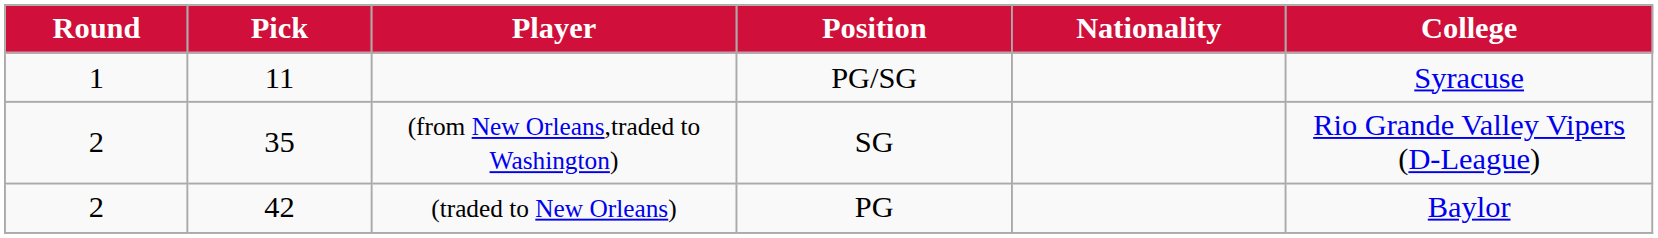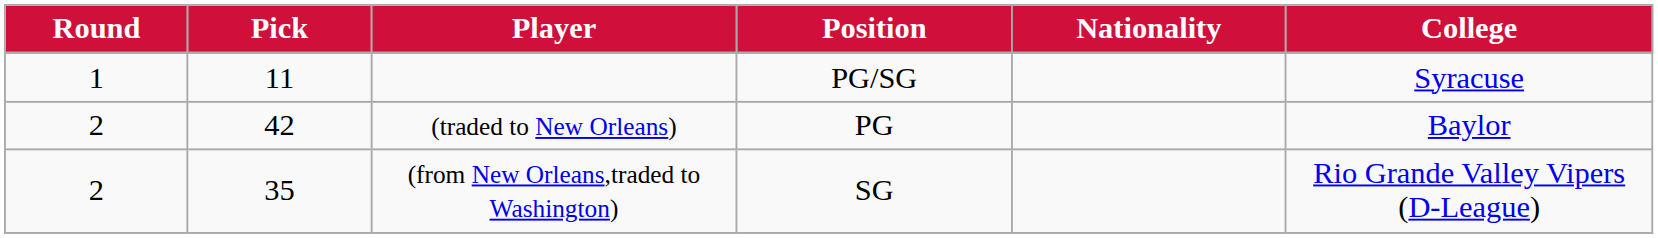rows swapped: (from New Orleans,traded to Washington) <-> (traded to New Orleans)
